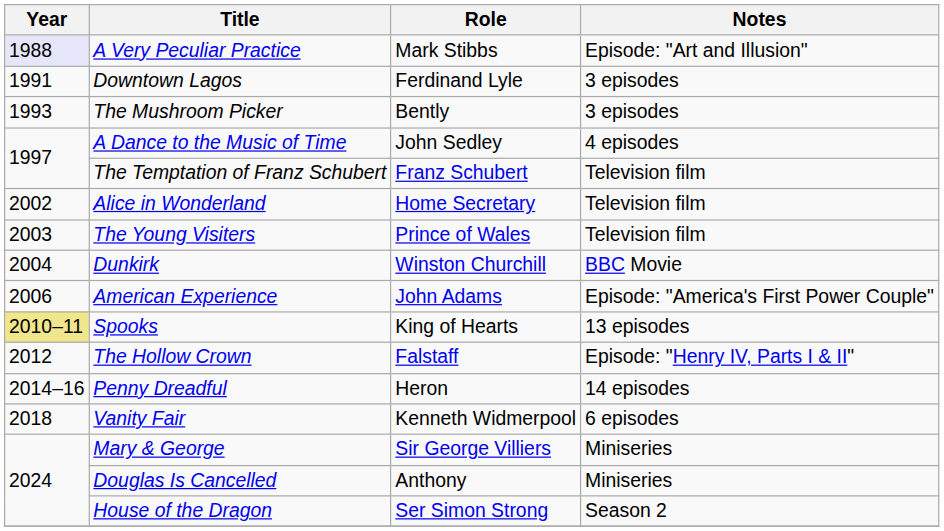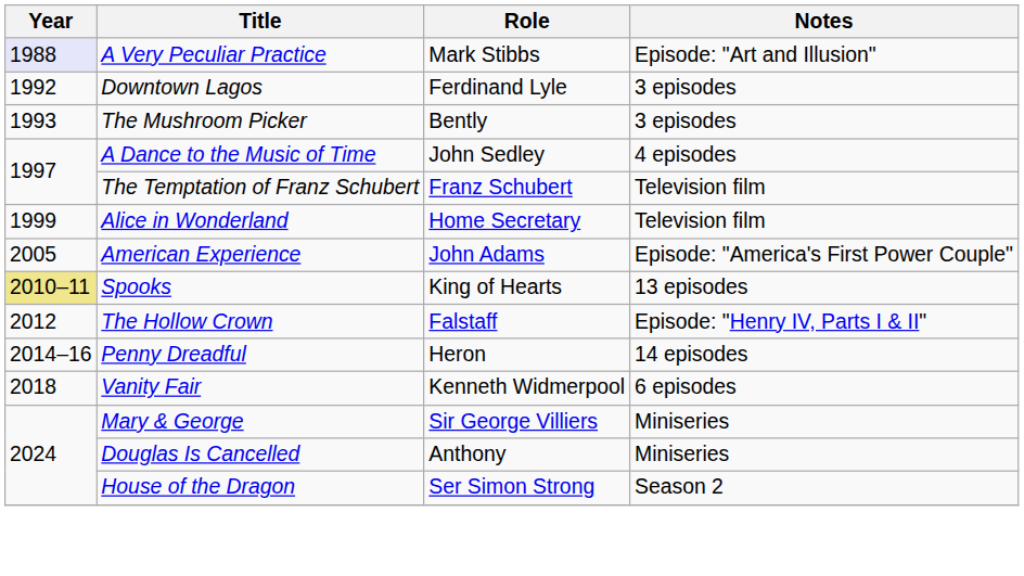Downtown Lagos | Year: 1991 -> 1992
Alice in Wonderland | Year: 2002 -> 1999
- row: 2003 | The Young Visiters | Prince of Wales | Television film
- row: 2004 | Dunkirk | Winston Churchill | BBC Movie
American Experience | Year: 2006 -> 2005
